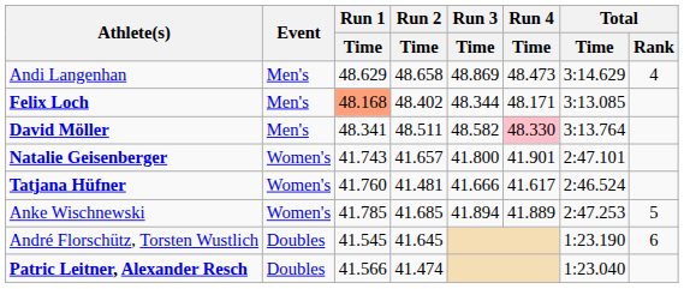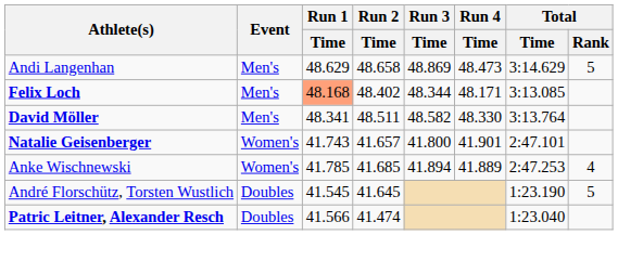Andi Langenhan | Total / Rank: 4 -> 5
David Möller | Run 4 / Time: pink background -> no background
- row: Tatjana Hüfner | Women's | 41.760 | 41.481 | 41.666 | 41.617 | 2:46.524
Anke Wischnewski | Total / Rank: 5 -> 4
André Florschütz, Torsten Wustlich | Total / Rank: 6 -> 5
